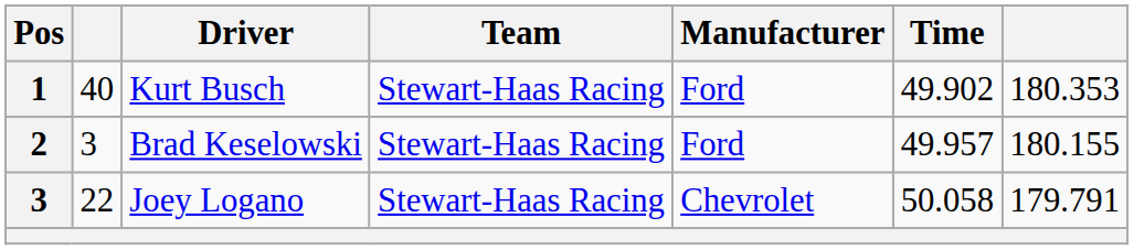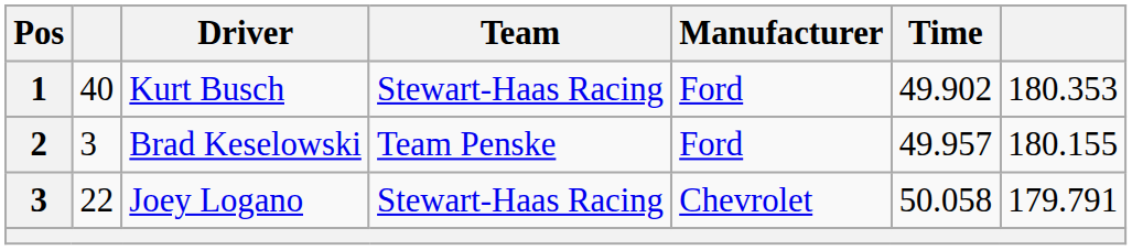Brad Keselowski | Team: Stewart-Haas Racing -> Team Penske
